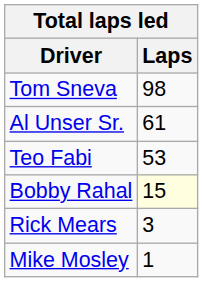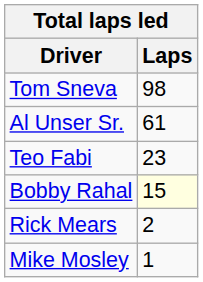Teo Fabi | Laps: 53 -> 23
Rick Mears | Laps: 3 -> 2
